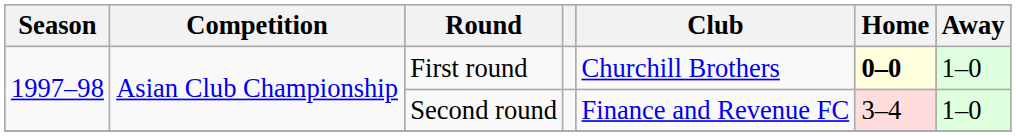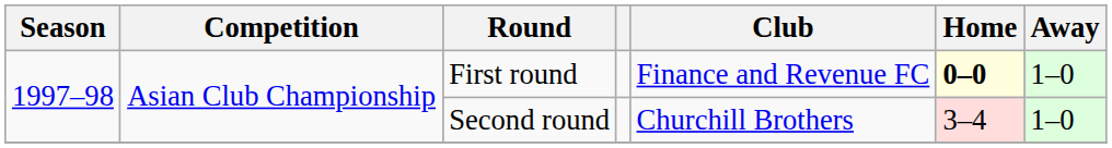First round | Club: Churchill Brothers -> Finance and Revenue FC
Second round | Club: Finance and Revenue FC -> Churchill Brothers
